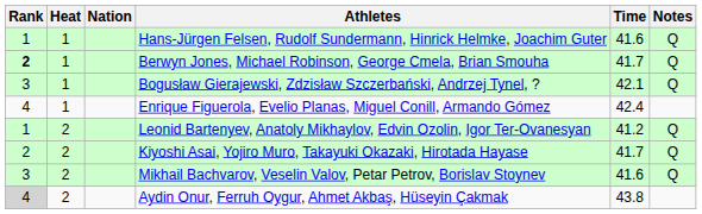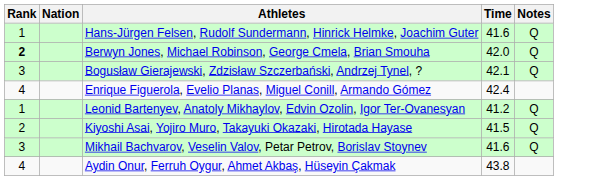- column: Heat | 1 | 1 | 1 | 1 | 2 | 2 | 2 | 2
Berwyn Jones, Michael Robinson, George Cmela, Brian Smouha | Time: 41.7 -> 42.0
Kiyoshi Asai, Yojiro Muro, Takayuki Okazaki, Hirotada Hayase | Time: 41.7 -> 41.5
Aydin Onur, Ferruh Oygur, Ahmet Akbaş, Hüseyin Çakmak | Rank: lightgrey background -> no background
